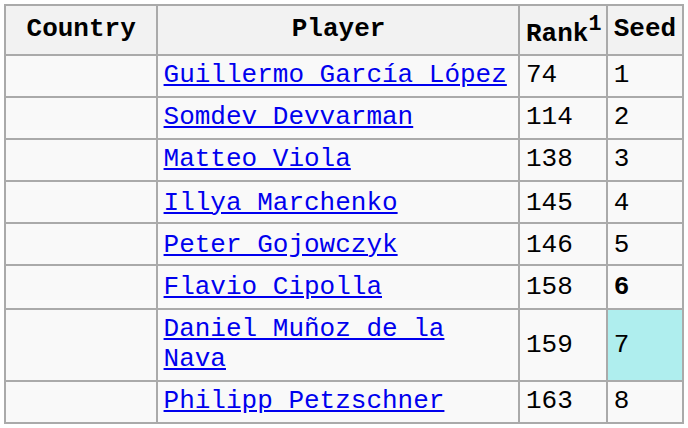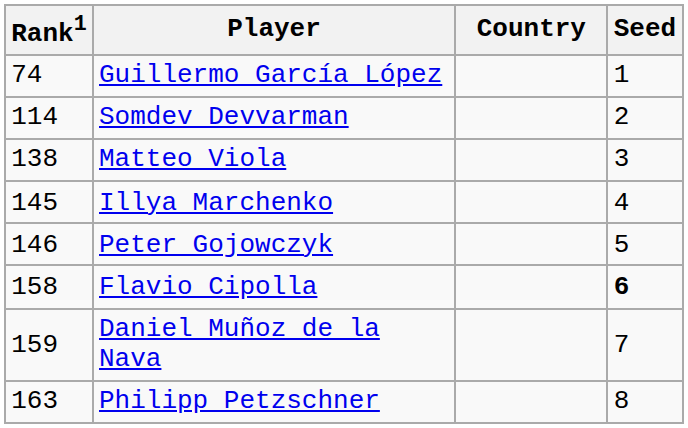columns swapped: Country <-> Rank1
Daniel Muñoz de la Nava | Seed: paleturquoise background -> no background
